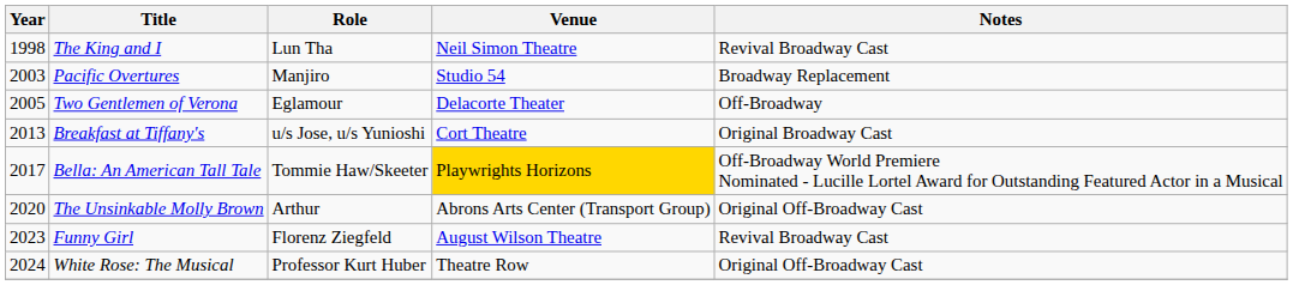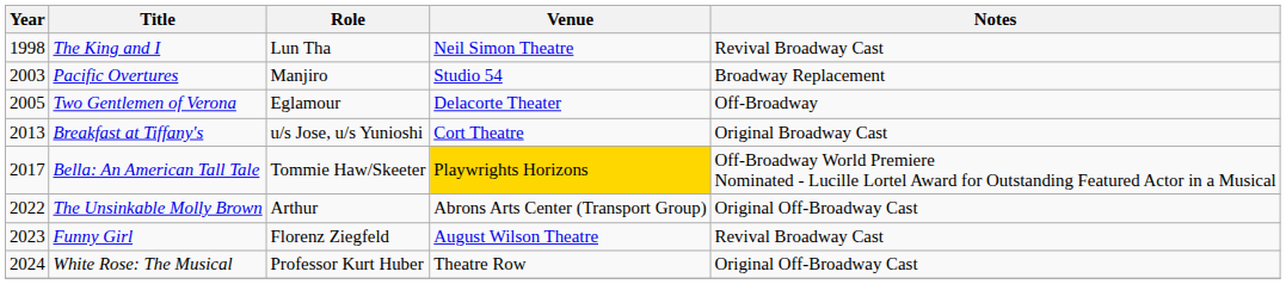The Unsinkable Molly Brown | Year: 2020 -> 2022
